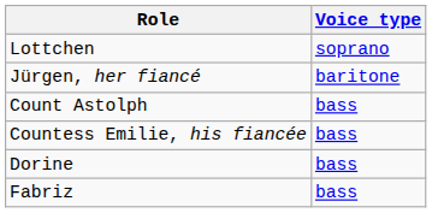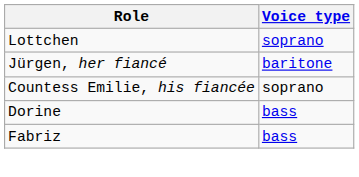- row: Count Astolph | bass
Countess Emilie, his fiancée | Voice type: bass -> soprano
